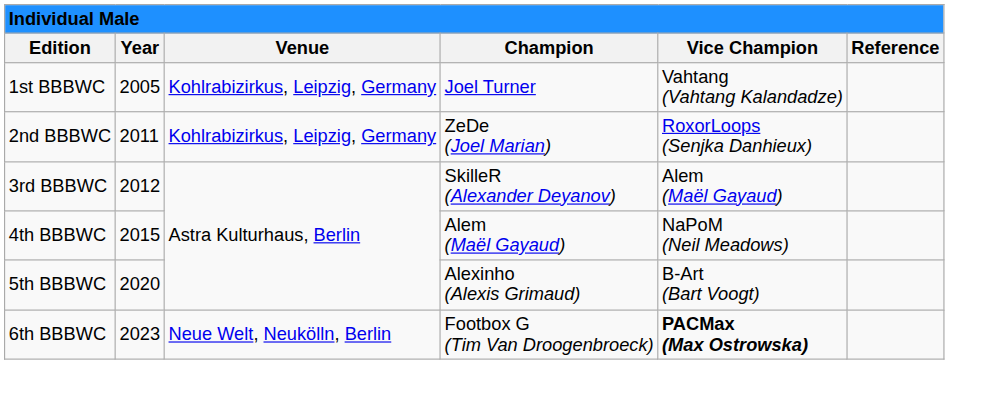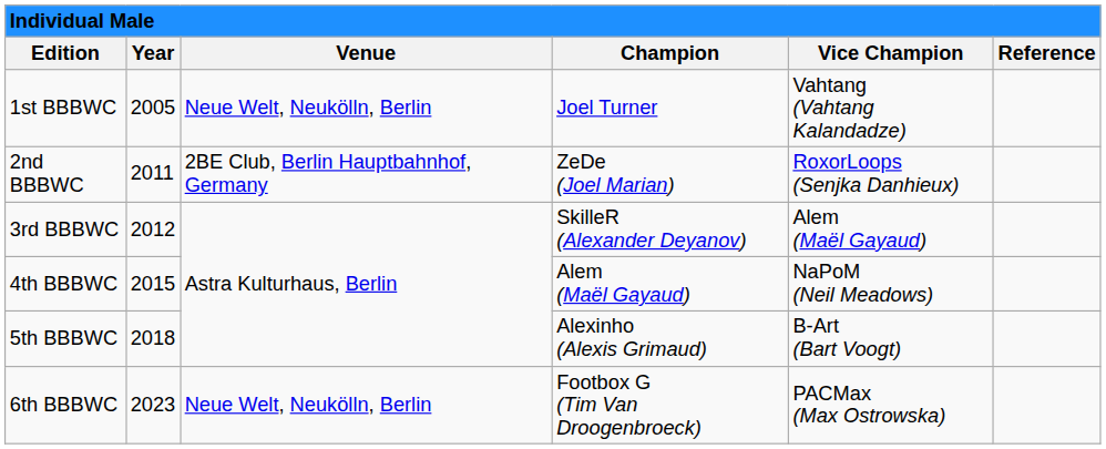1st BBBWC | column 3: Kohlrabizirkus, Leipzig, Germany -> Neue Welt, Neukölln, Berlin
2nd BBBWC | column 3: Kohlrabizirkus, Leipzig, Germany -> 2BE Club, Berlin Hauptbahnhof, Germany
5th BBBWC | column 2: 2020 -> 2018
6th BBBWC | column 5: bold -> normal
